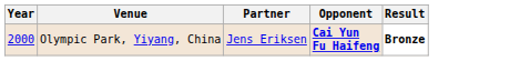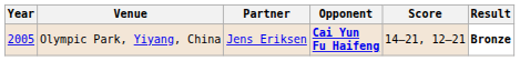+ column: Score | 14–21, 12–21
Olympic Park, Yiyang, China | Year: 2000 -> 2005
